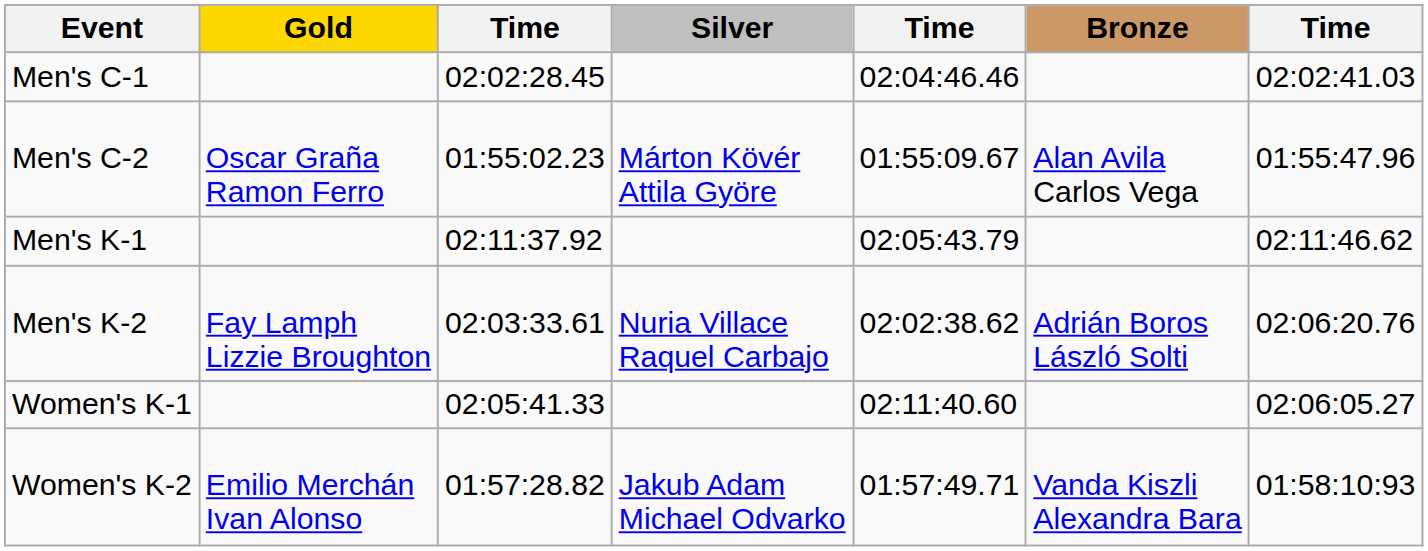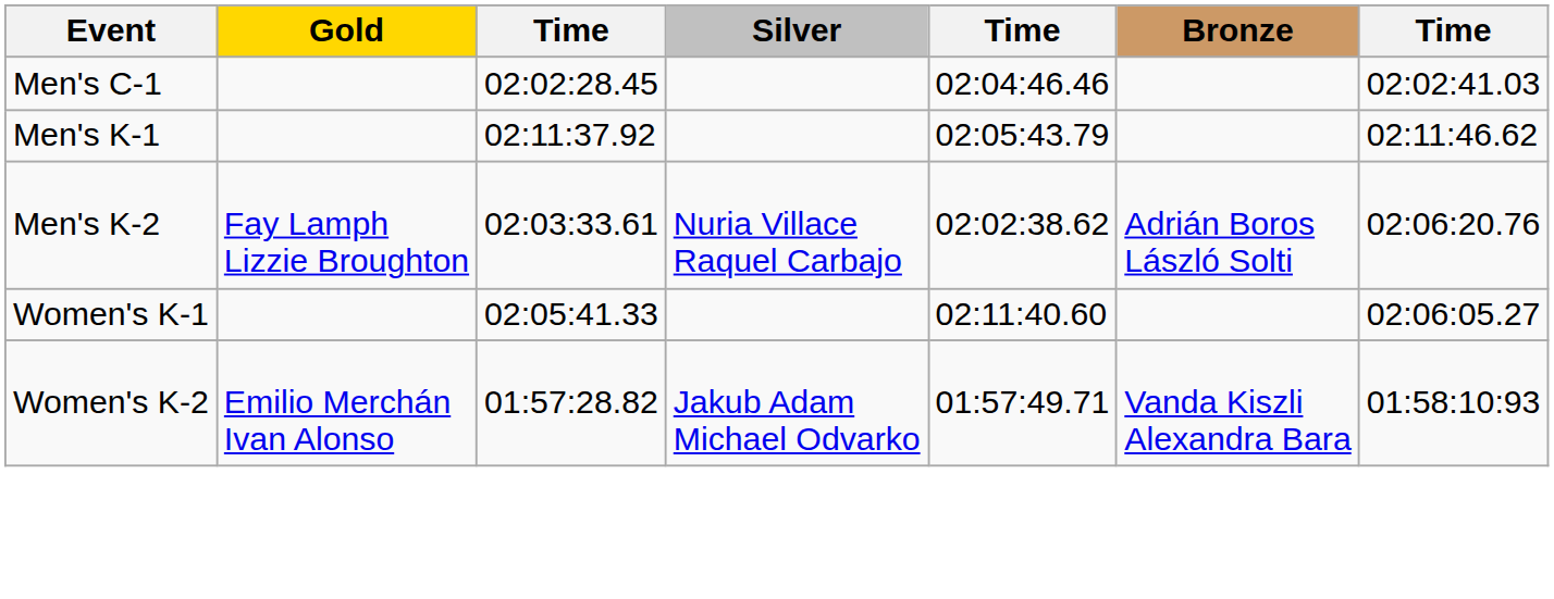- row: Men's C-2 | Oscar Graña Ramon Ferro | 01:55:02.23 | Márton Kövér Attila Györe | 01:55:09.67 | Alan Avila Carlos Vega | 01:55:47.96
